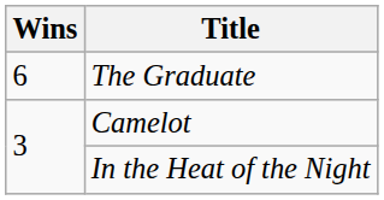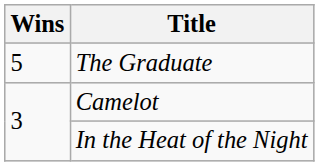The Graduate | Wins: 6 -> 5
